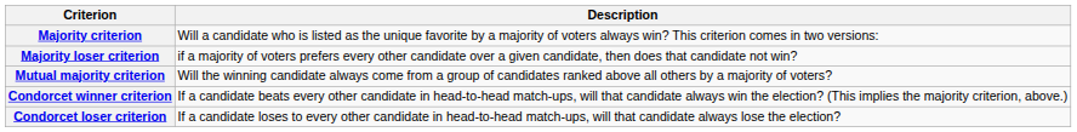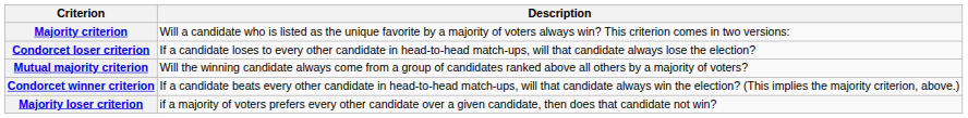rows swapped: Majority loser criterion <-> Condorcet loser criterion
